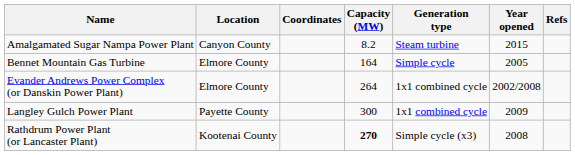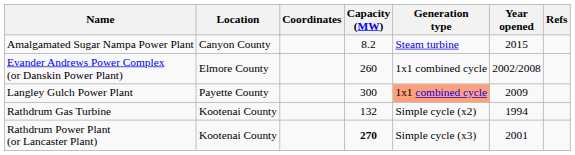- row: Bennet Mountain Gas Turbine | Elmore County | 164 | Simple cycle | 2005
Evander Andrews Power Complex (or Danskin Power Plant) | Capacity (MW): 264 -> 260
Langley Gulch Power Plant | Generation type: no background -> lightsalmon background
+ row: Rathdrum Gas Turbine | Kootenai County | 132 | Simple cycle (x2) | 1994
Rathdrum Power Plant (or Lancaster Plant) | Year opened: 2008 -> 2001
